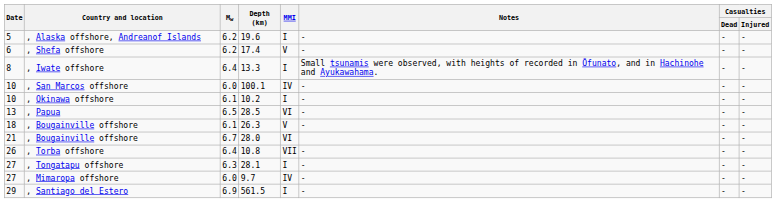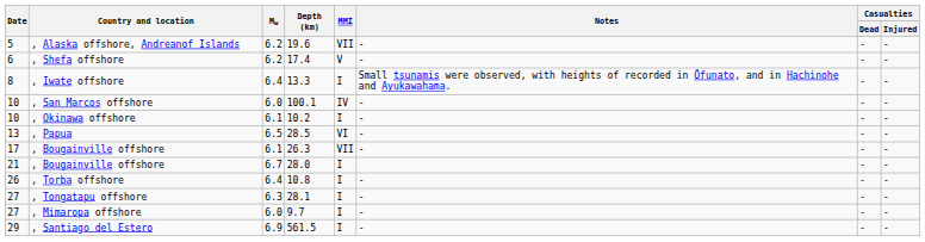, Alaska offshore, Andreanof Islands | MMI: I -> VII
, Bougainville offshore / 26.3 | Date: 18 -> 17
, Bougainville offshore / 26.3 | MMI: V -> VII
, Bougainville offshore / 28.0 | MMI: VI -> I
, Torba offshore | MMI: VII -> I
, Mimaropa offshore | MMI: IV -> I
